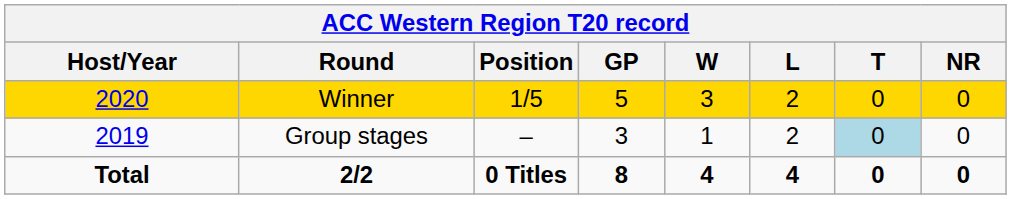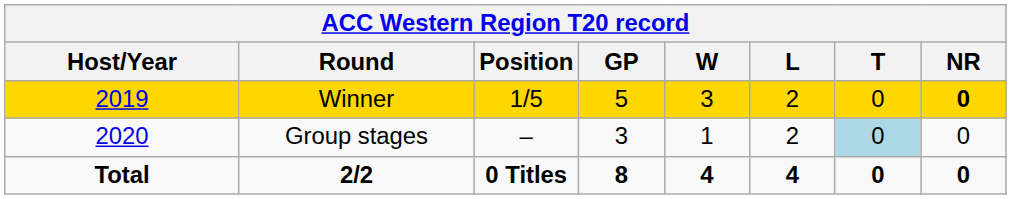Winner | Host/Year: 2020 -> 2019
Winner | NR: normal -> bold
Group stages | Host/Year: 2019 -> 2020
